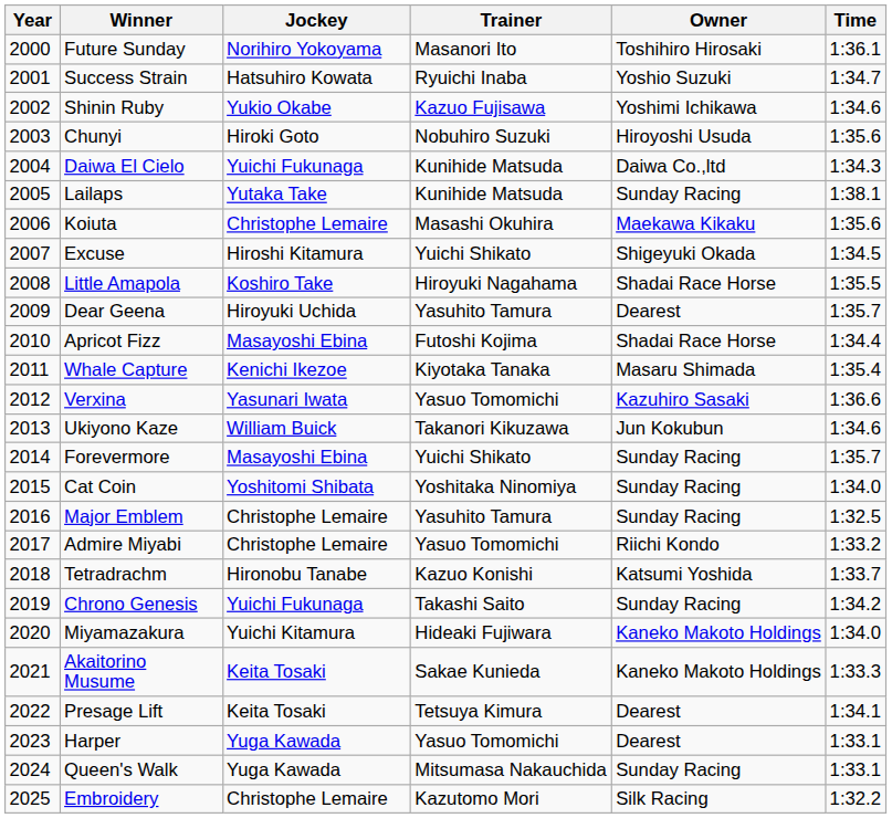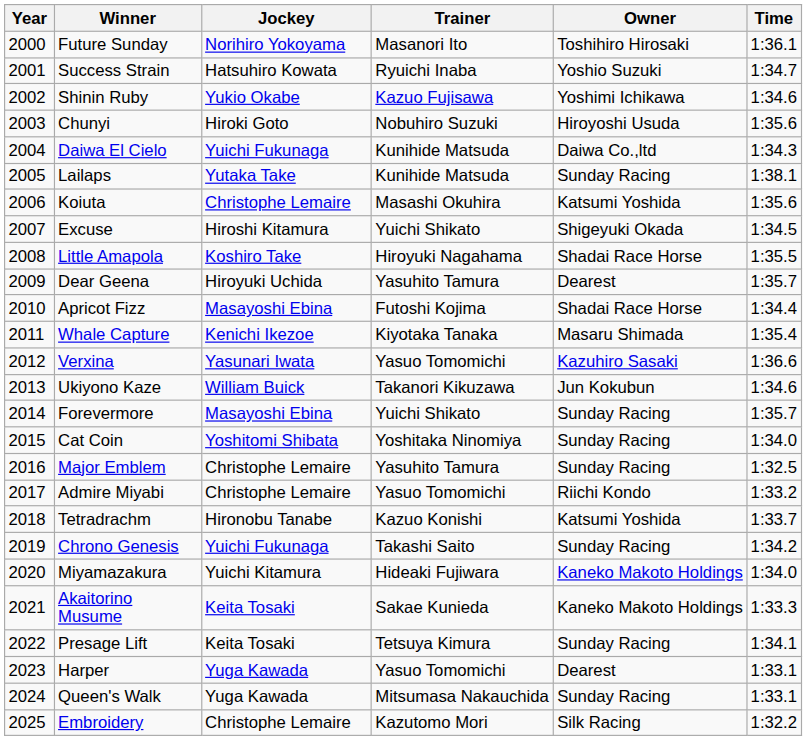Koiuta | Owner: Maekawa Kikaku -> Katsumi Yoshida
Presage Lift | Owner: Dearest -> Sunday Racing
